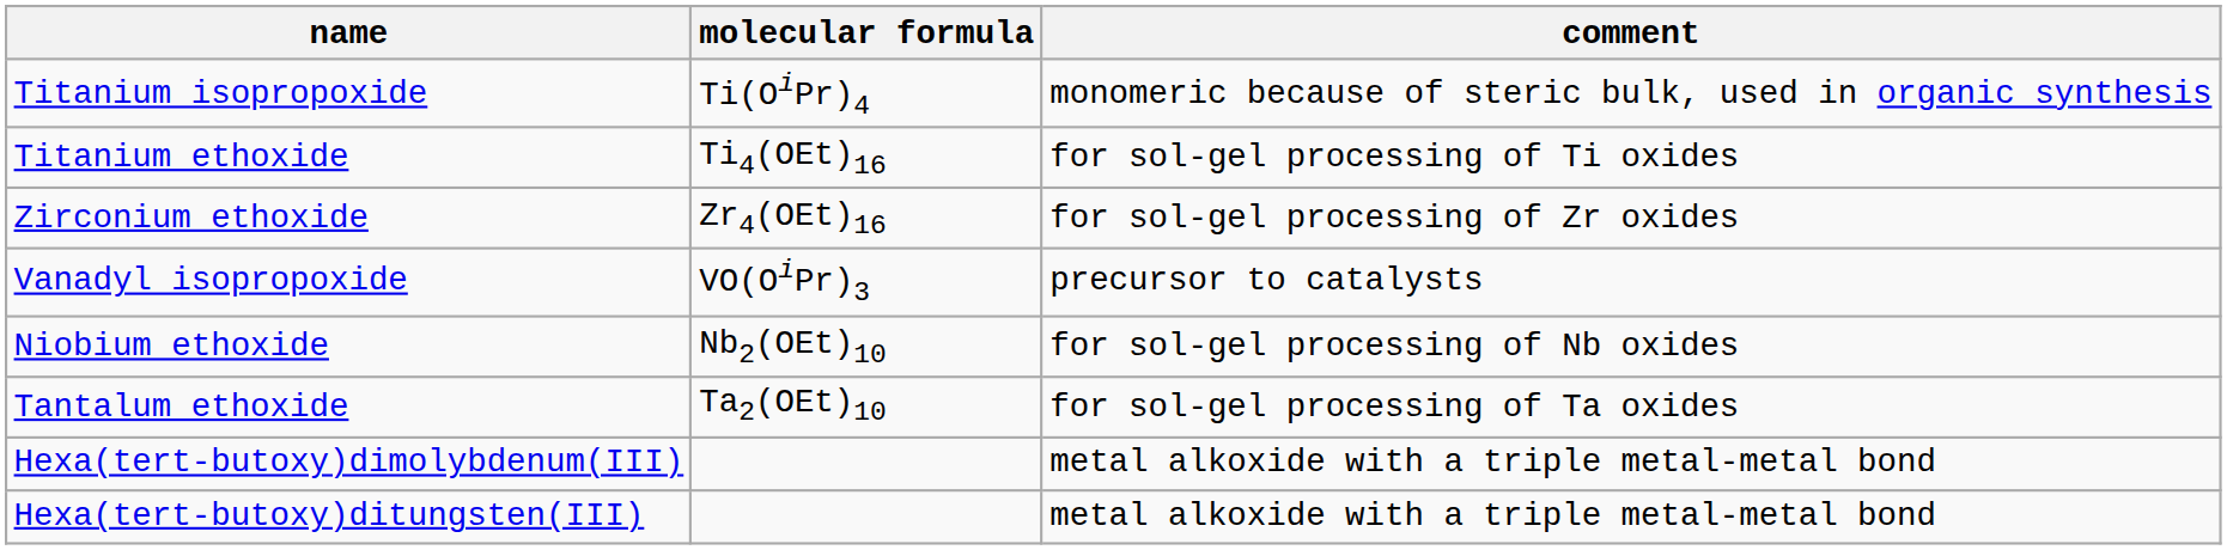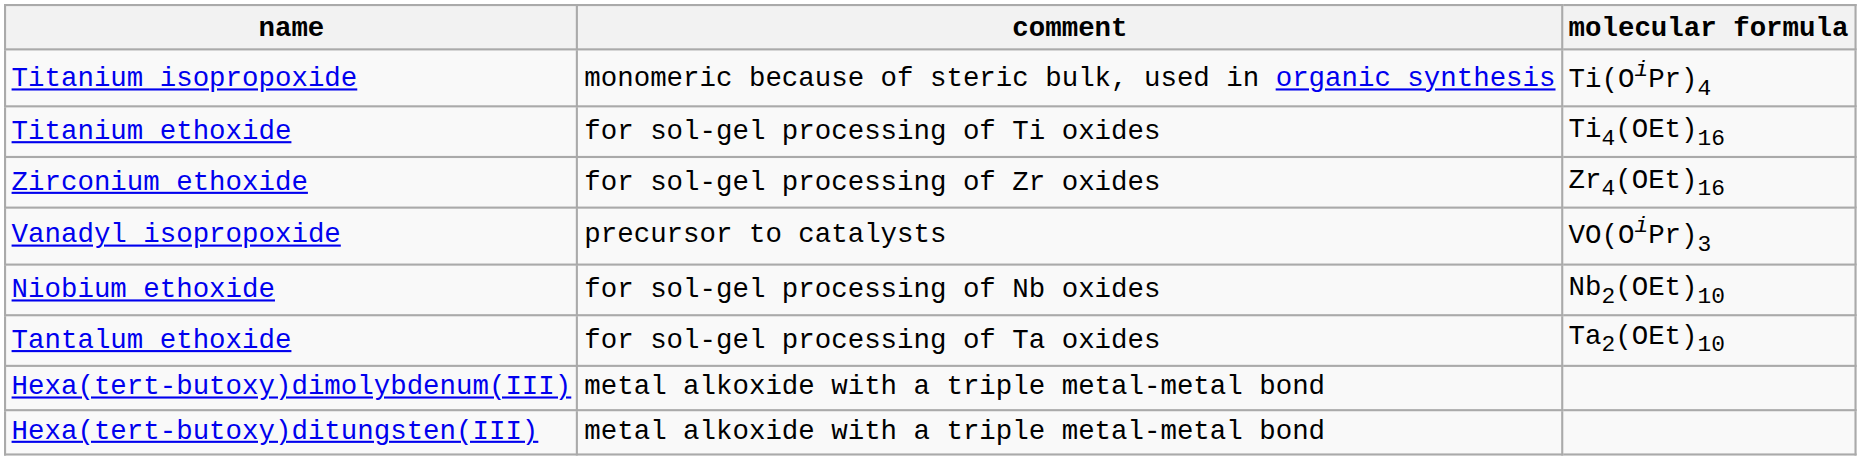columns swapped: molecular formula <-> comment
